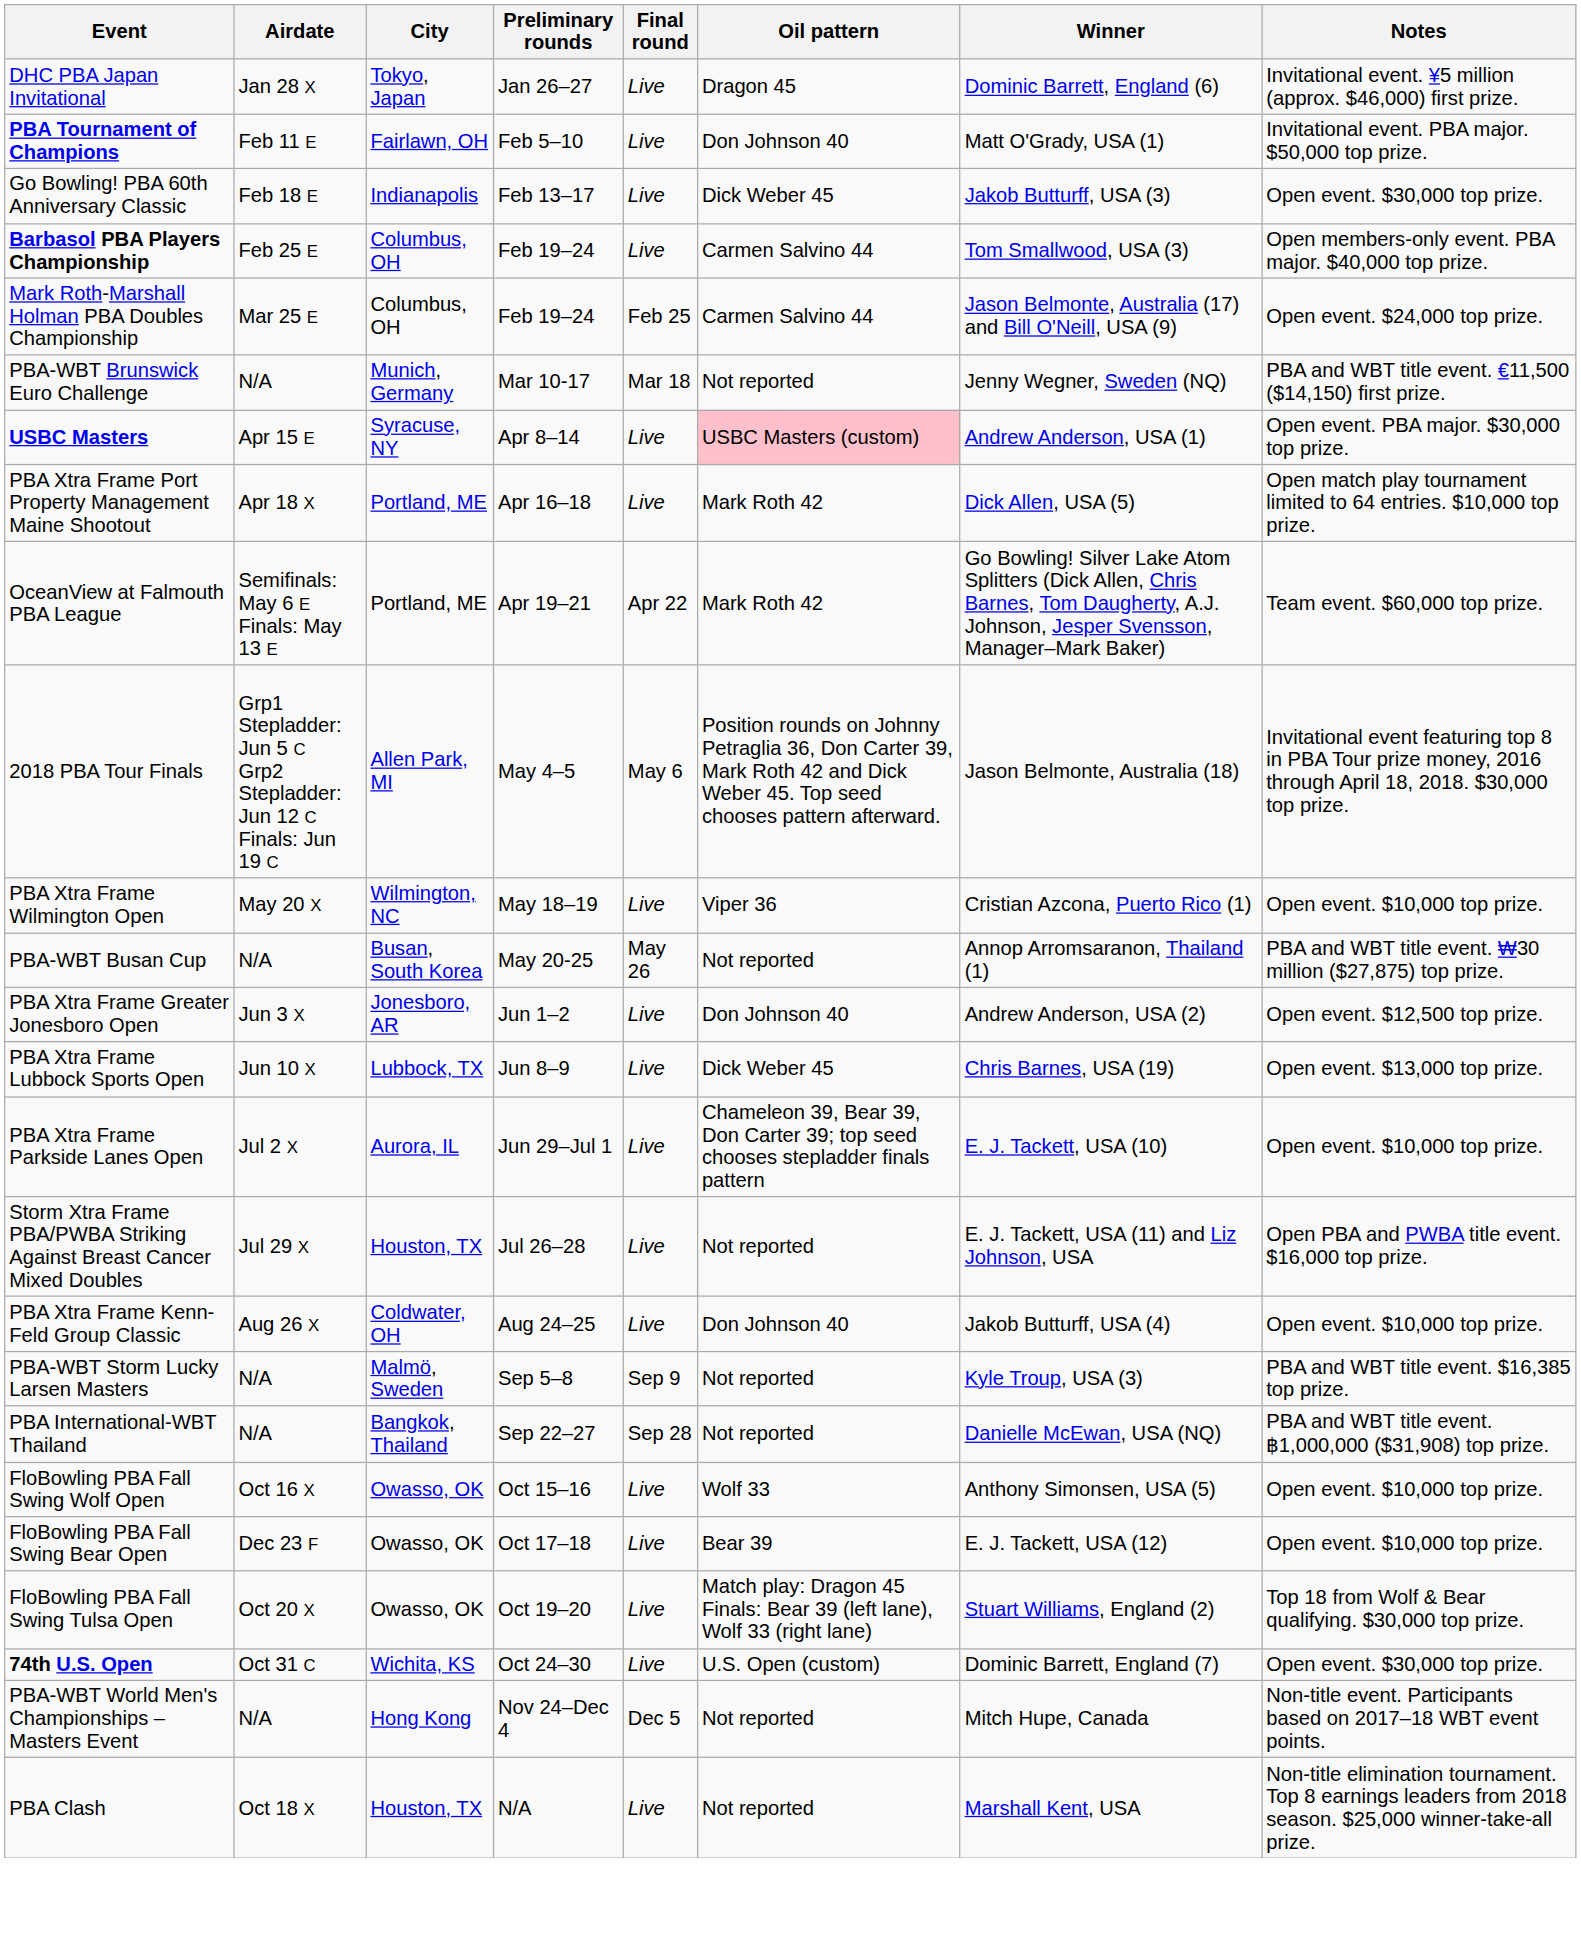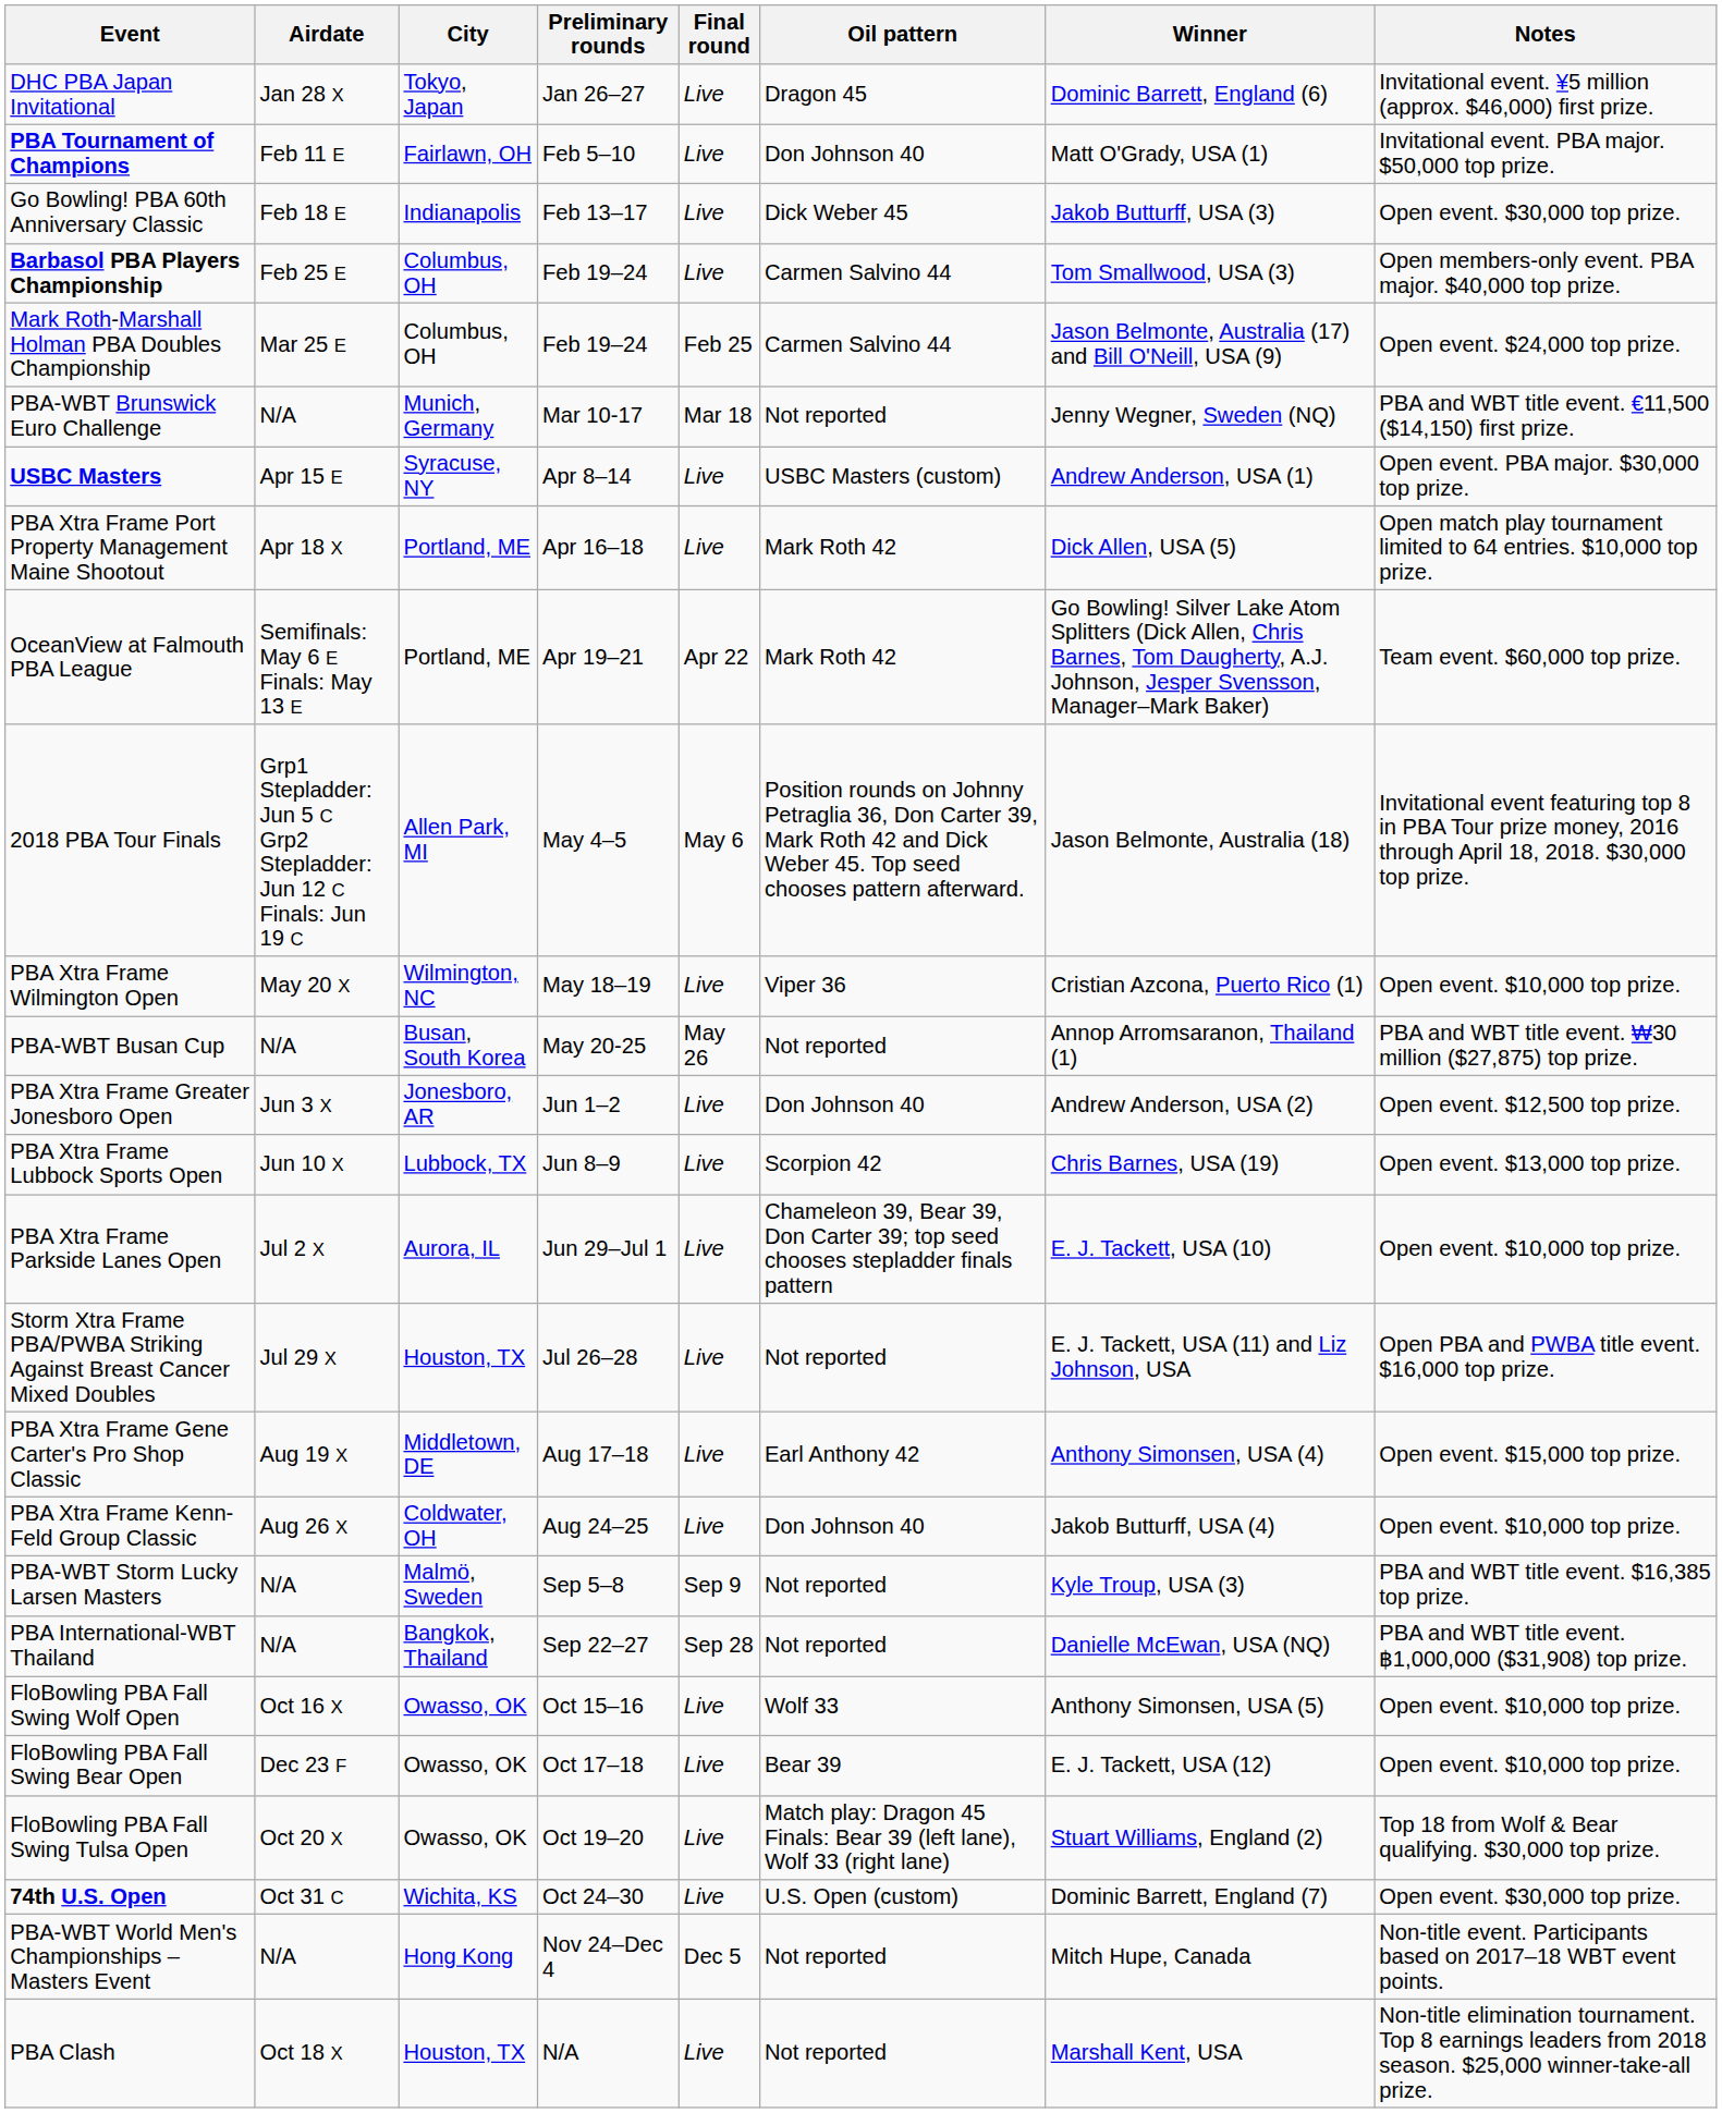USBC Masters | Oil pattern: pink background -> no background
PBA Xtra Frame Lubbock Sports Open | Oil pattern: Dick Weber 45 -> Scorpion 42
+ row: PBA Xtra Frame Gene Carter's Pro Shop Classic | Aug 19 X | Middletown, DE | Aug 17–18 | Live | Earl Anthony 42 | Anthony Simonsen, USA (4) | Open event. $15,000 top prize.
